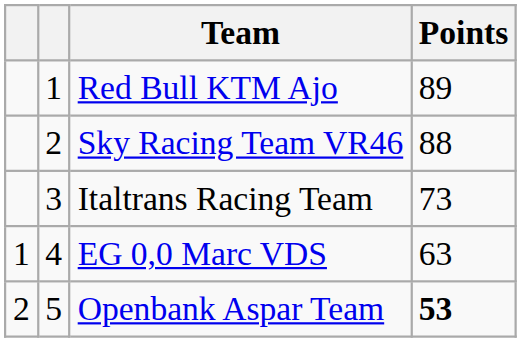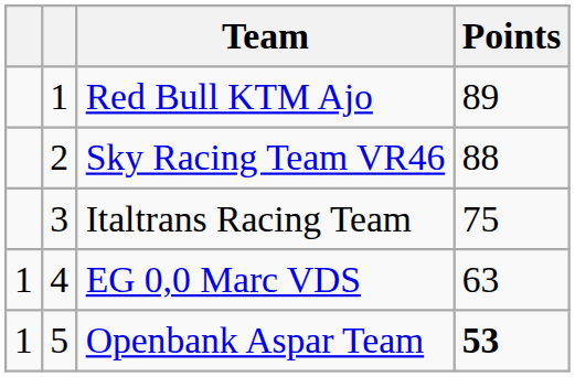Italtrans Racing Team | Points: 73 -> 75
Openbank Aspar Team | column 1: 2 -> 1
